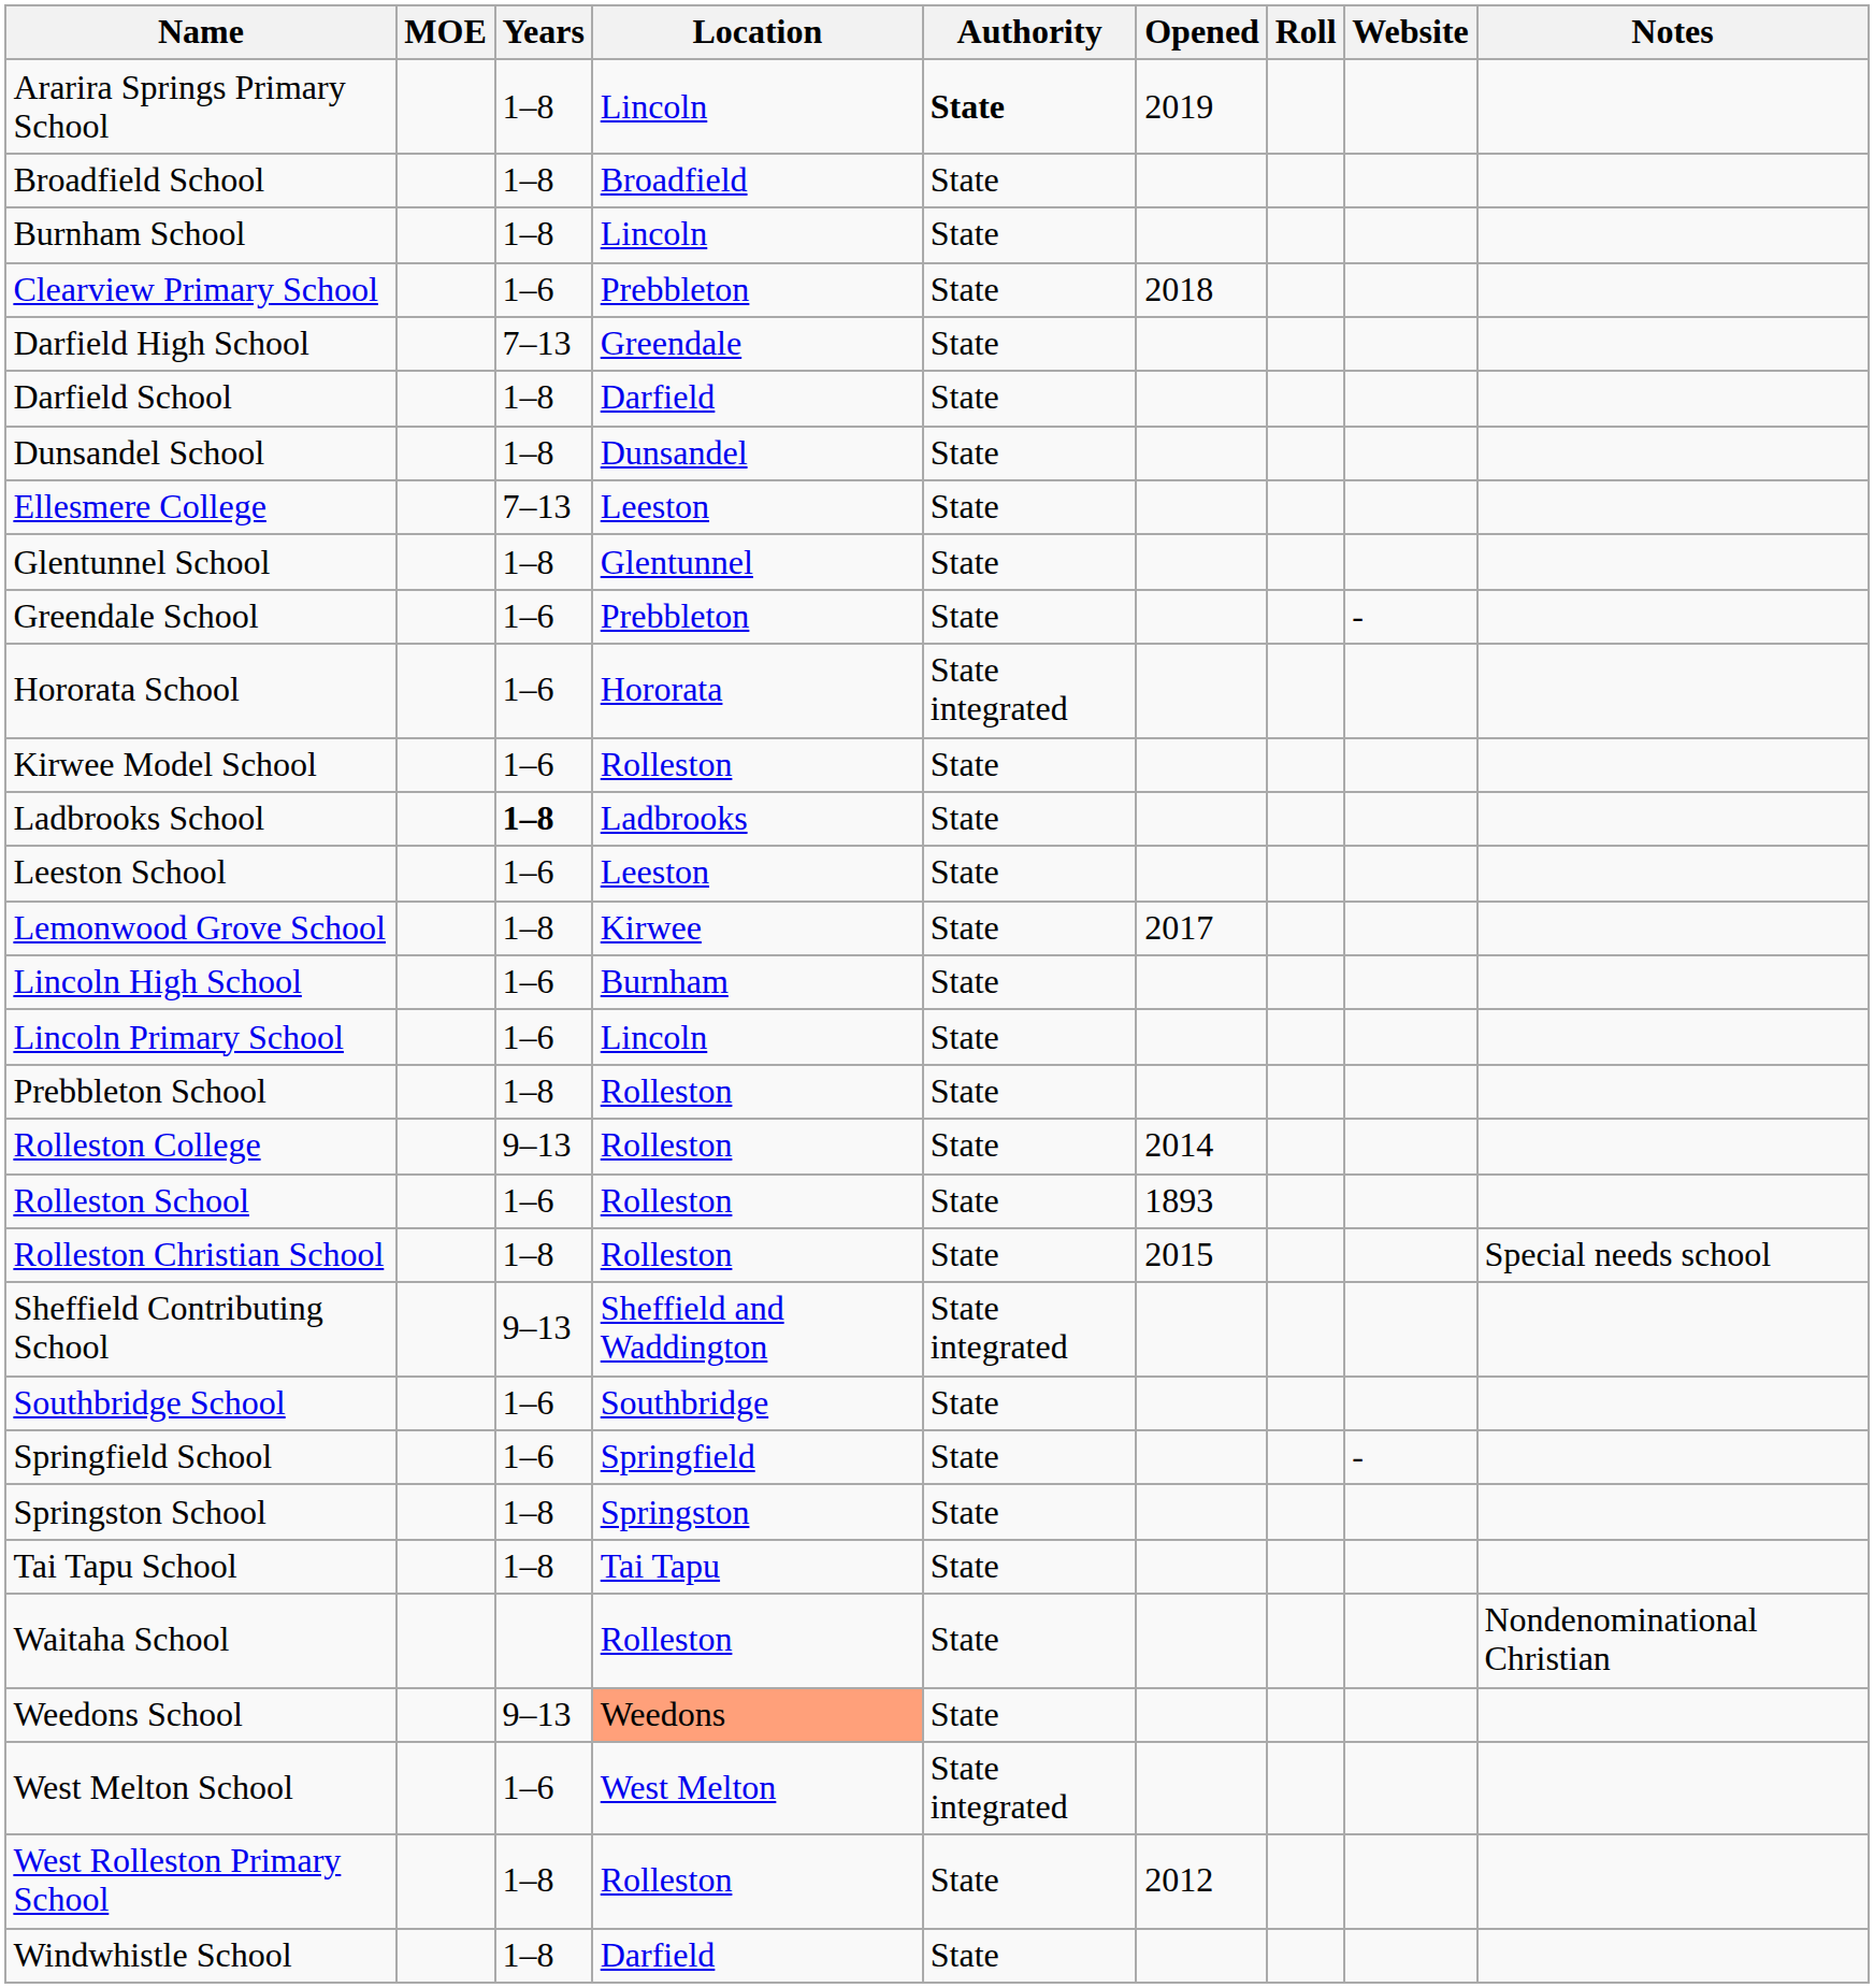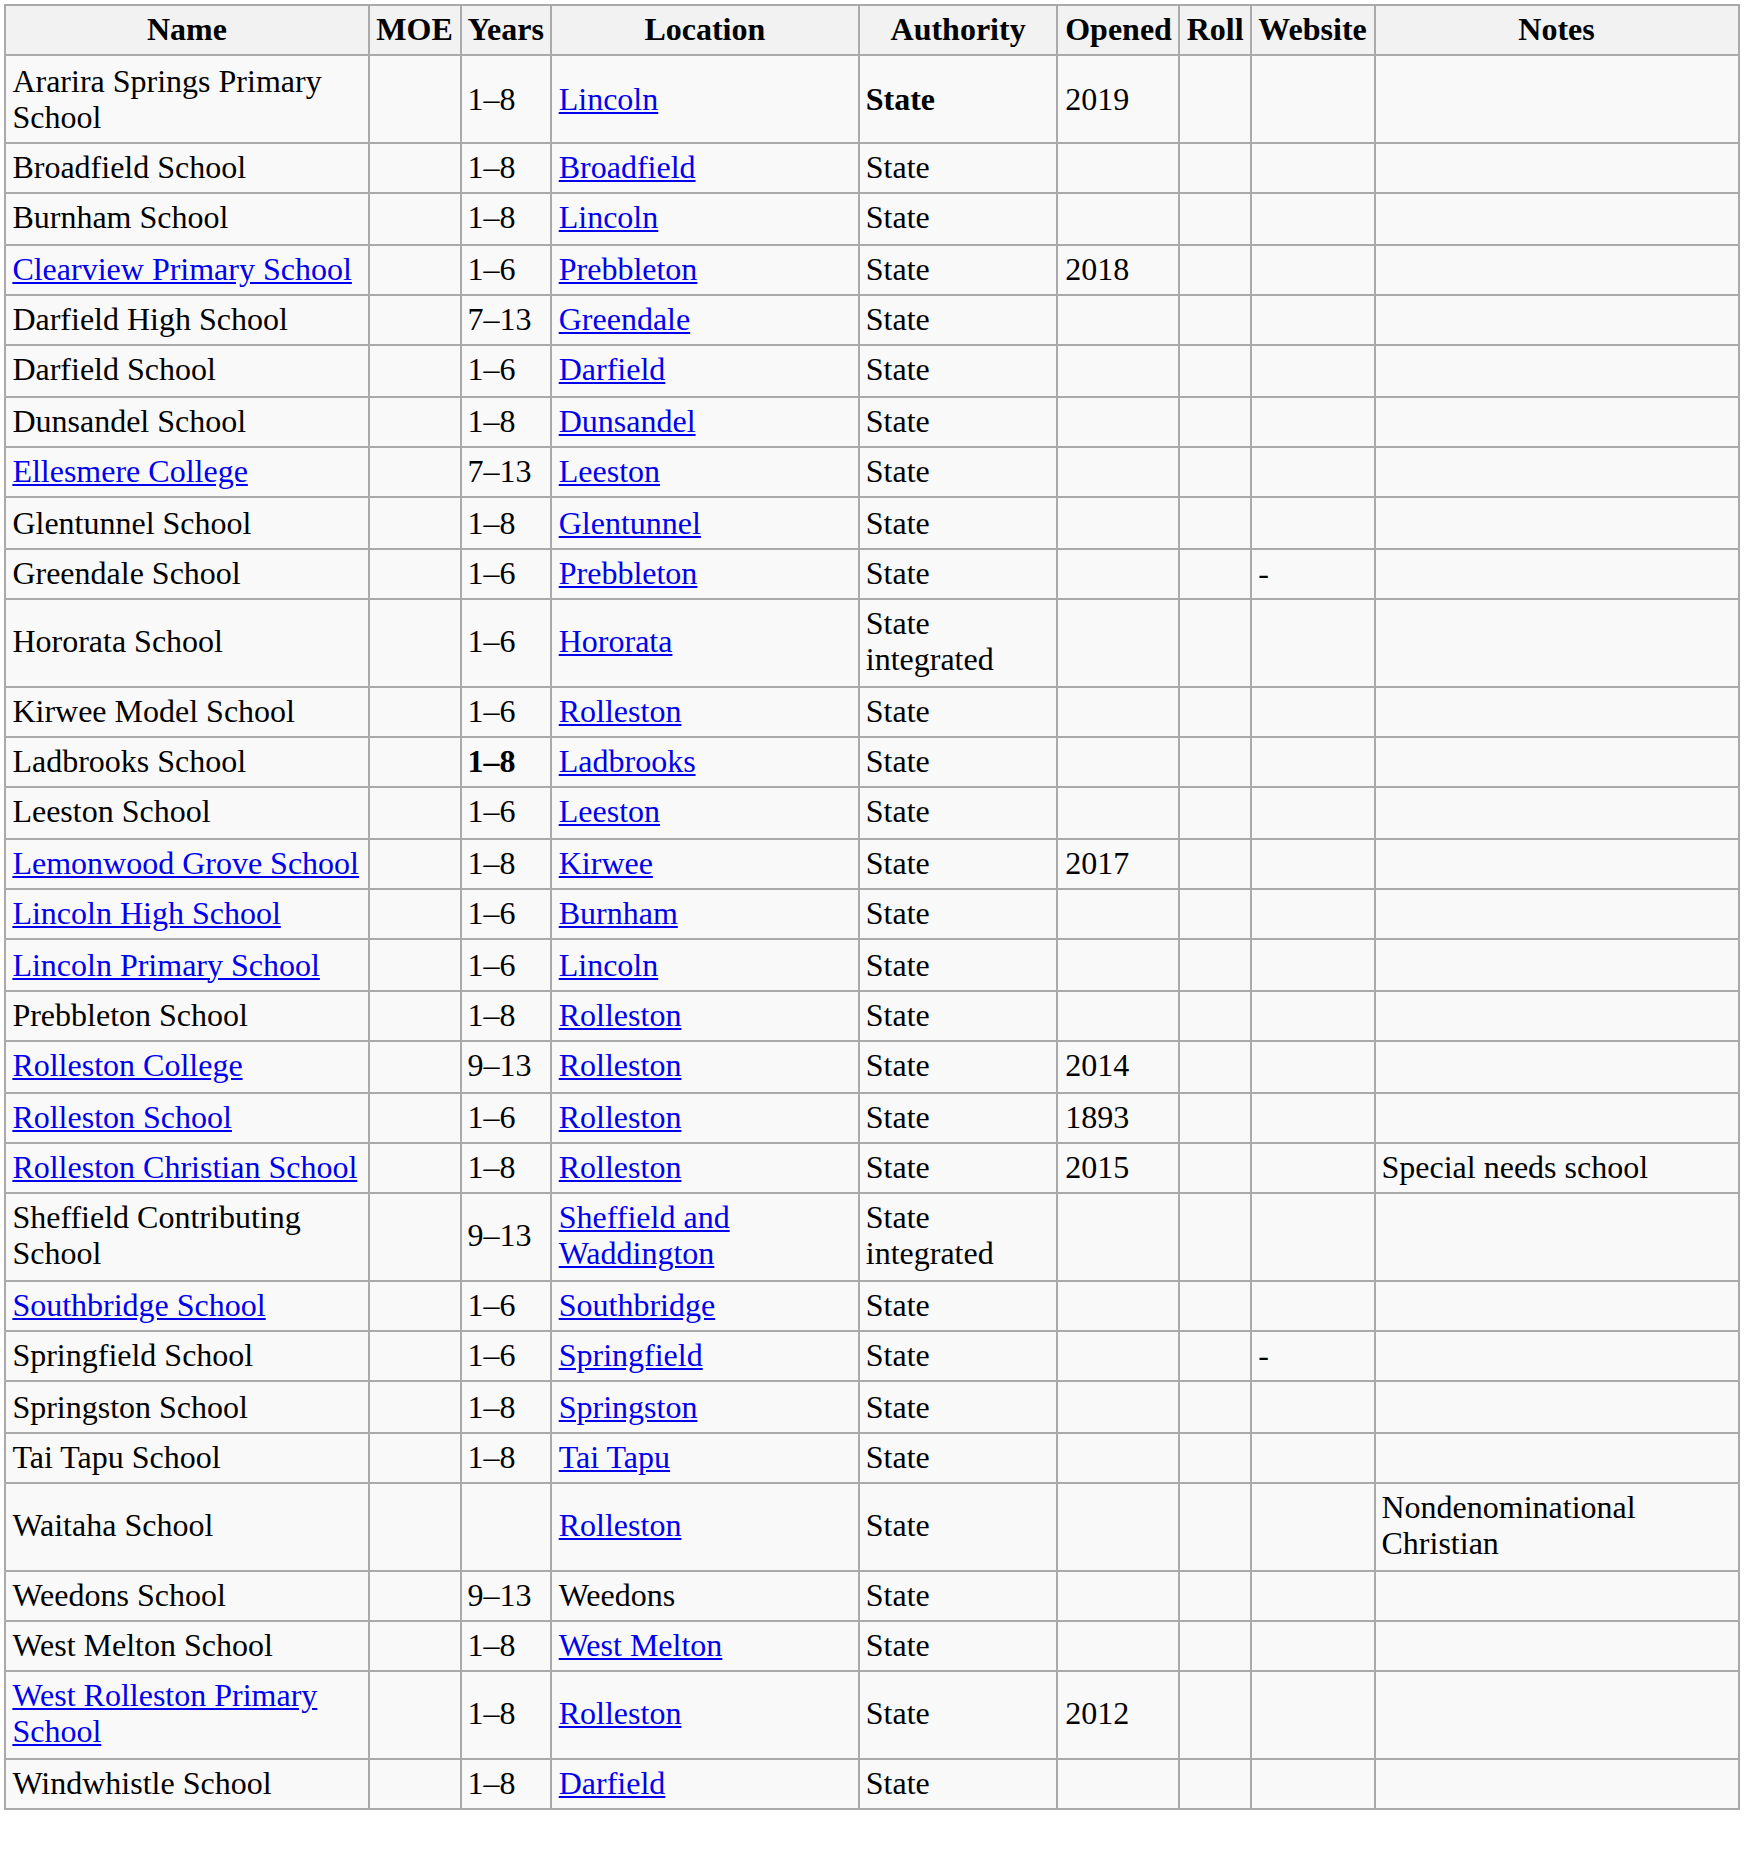Darfield School | Years: 1–8 -> 1–6
Weedons School | Location: lightsalmon background -> no background
West Melton School | Years: 1–6 -> 1–8
West Melton School | Authority: State integrated -> State
